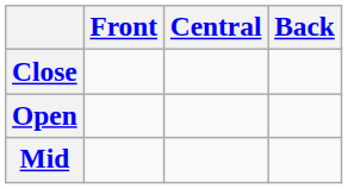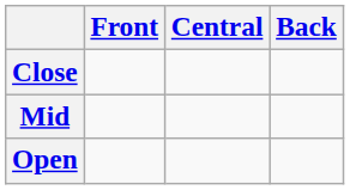rows swapped: Mid <-> Open
